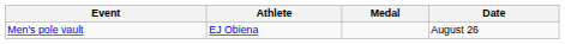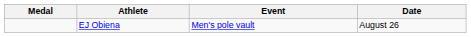columns swapped: Medal <-> Event
